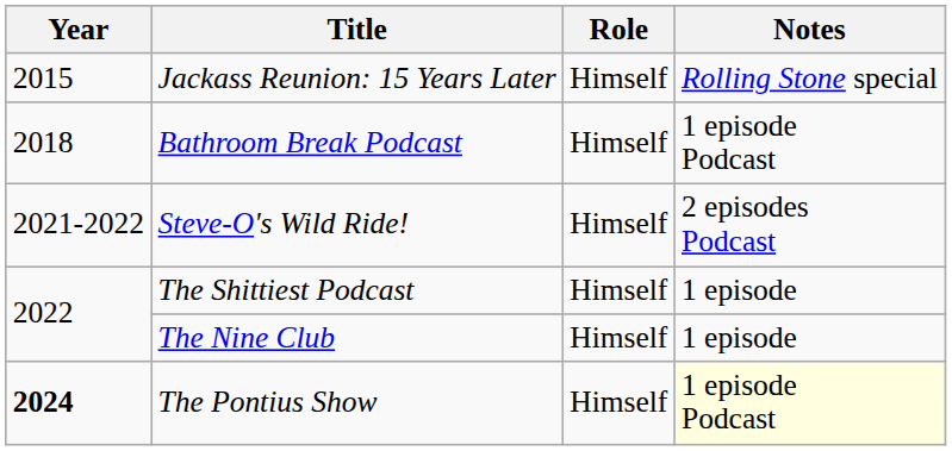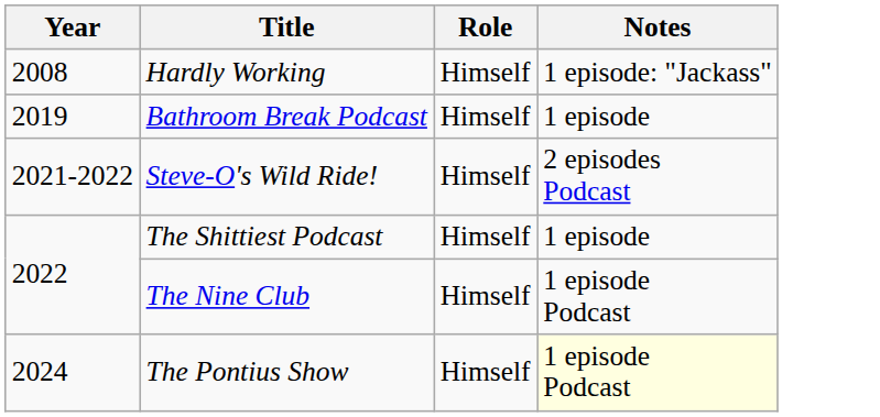+ row: 2008 | Hardly Working | Himself | 1 episode: "Jackass"
- row: 2015 | Jackass Reunion: 15 Years Later | Himself | Rolling Stone special
Bathroom Break Podcast | Year: 2018 -> 2019
Bathroom Break Podcast | Notes: 1 episode Podcast -> 1 episode
The Nine Club | Notes: 1 episode -> 1 episode Podcast
The Pontius Show | Year: bold -> normal
